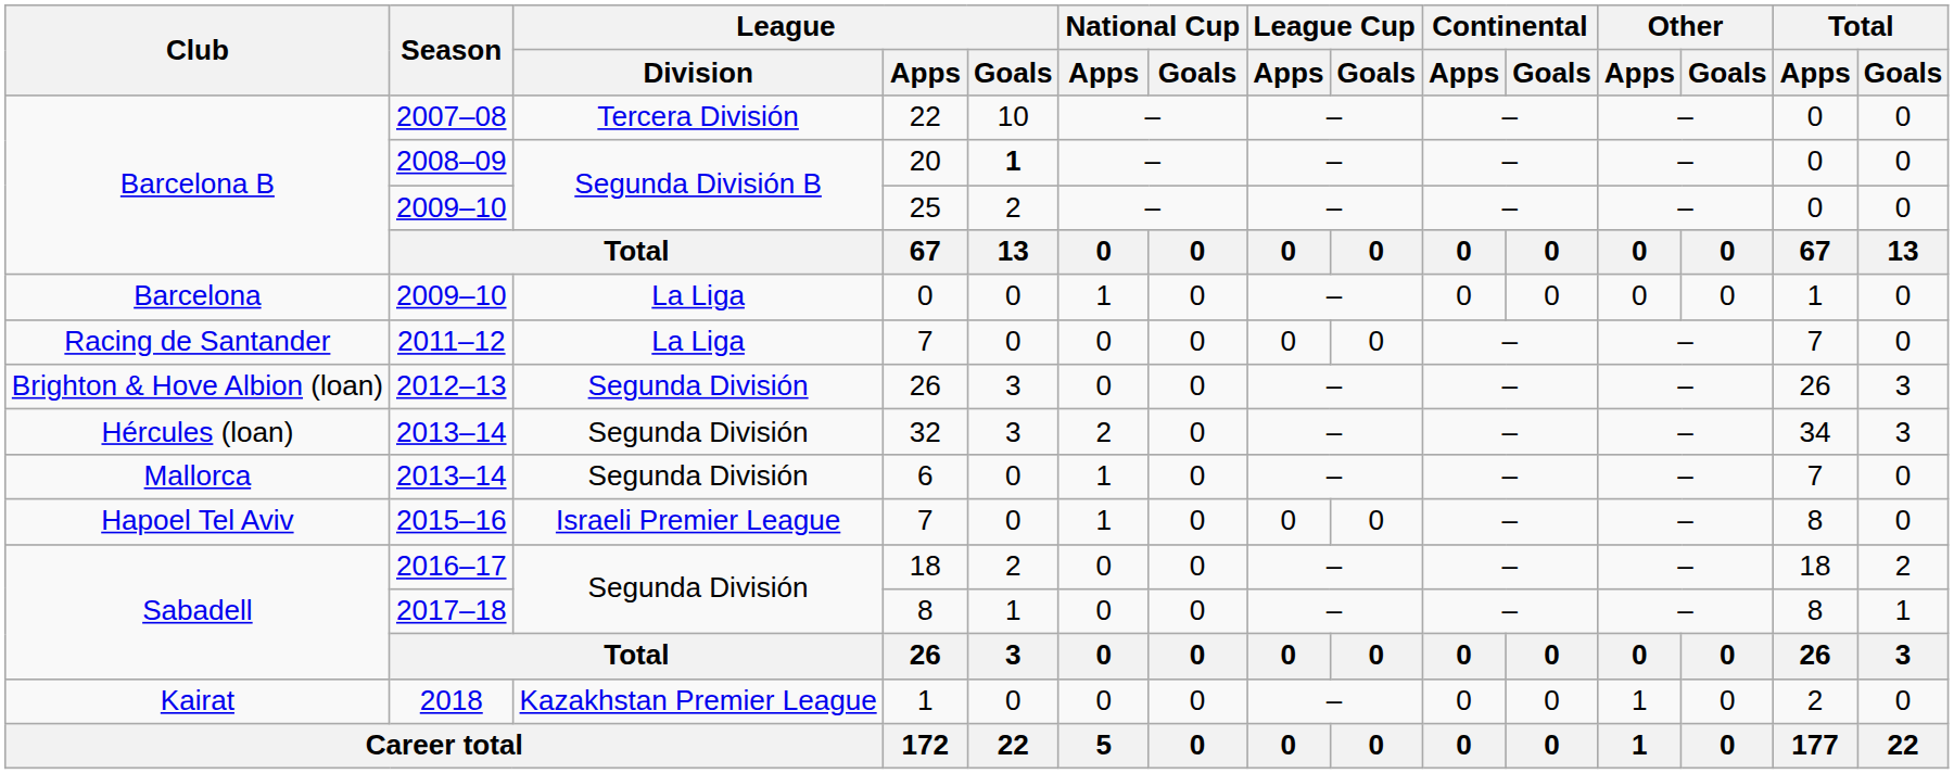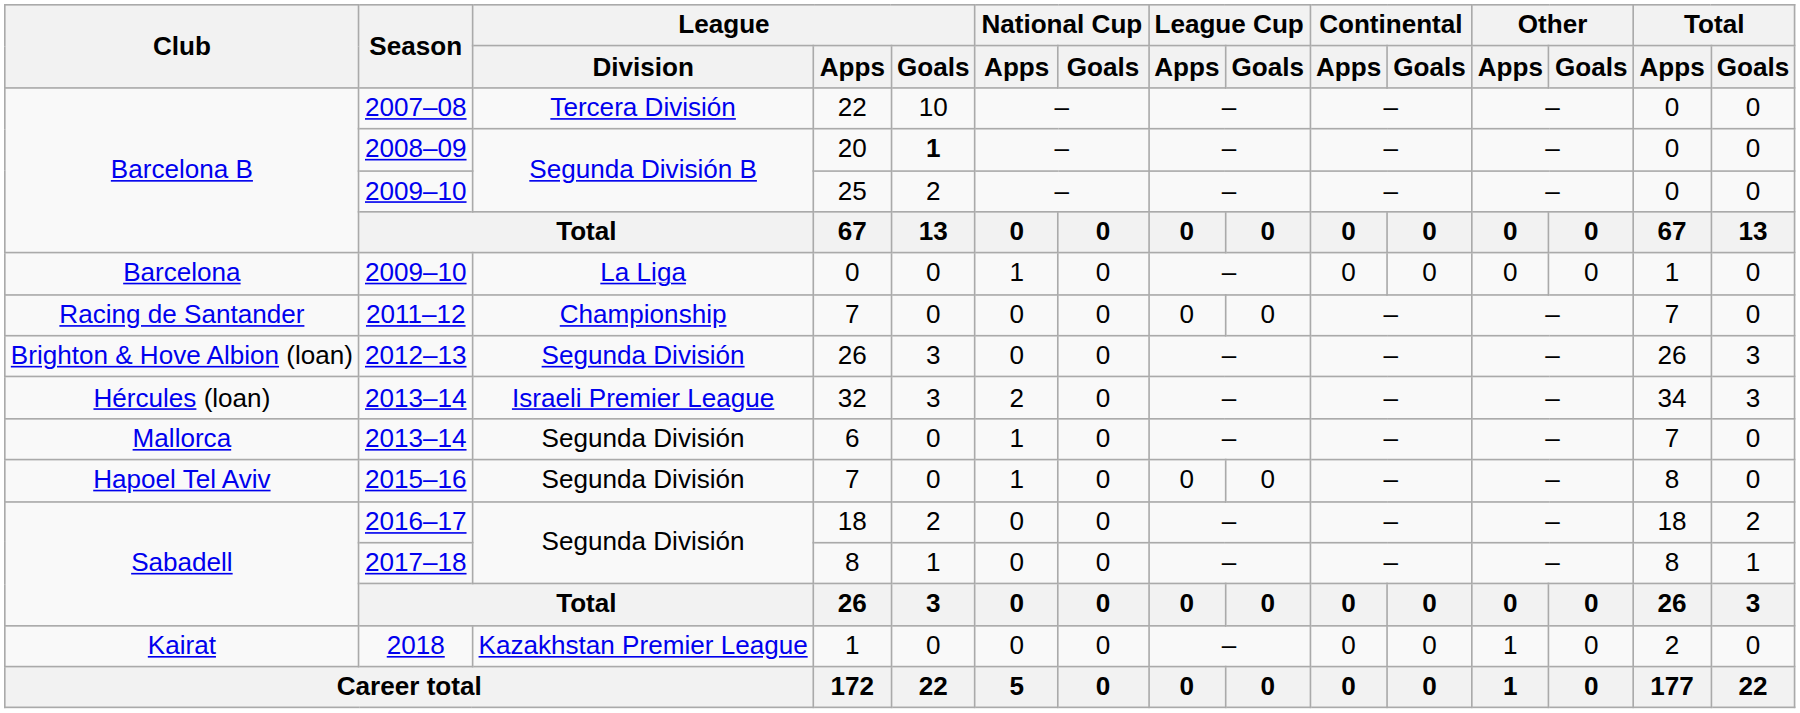2011–12 / 7 | League / Division: La Liga -> Championship
32 | League / Division: Segunda División -> Israeli Premier League
2015–16 / 7 | League / Division: Israeli Premier League -> Segunda División
